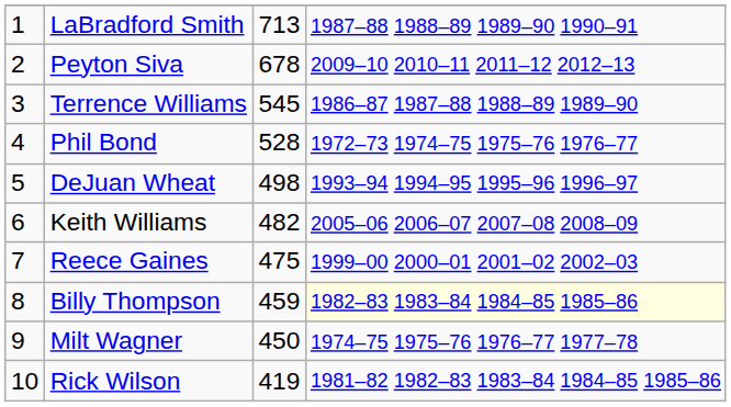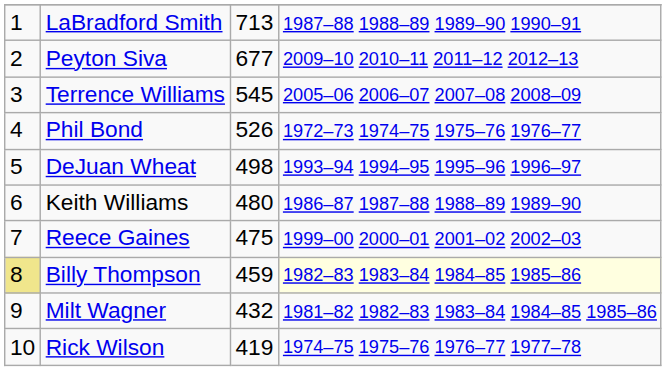Peyton Siva | column 3: 678 -> 677
Terrence Williams | column 4: 1986–87 1987–88 1988–89 1989–90 -> 2005–06 2006–07 2007–08 2008–09
Phil Bond | column 3: 528 -> 526
Keith Williams | column 3: 482 -> 480
Keith Williams | column 4: 2005–06 2006–07 2007–08 2008–09 -> 1986–87 1987–88 1988–89 1989–90
Billy Thompson | column 1: no background -> khaki background
Milt Wagner | column 3: 450 -> 432
Milt Wagner | column 4: 1974–75 1975–76 1976–77 1977–78 -> 1981–82 1982–83 1983–84 1984–85 1985–86
Rick Wilson | column 4: 1981–82 1982–83 1983–84 1984–85 1985–86 -> 1974–75 1975–76 1976–77 1977–78
